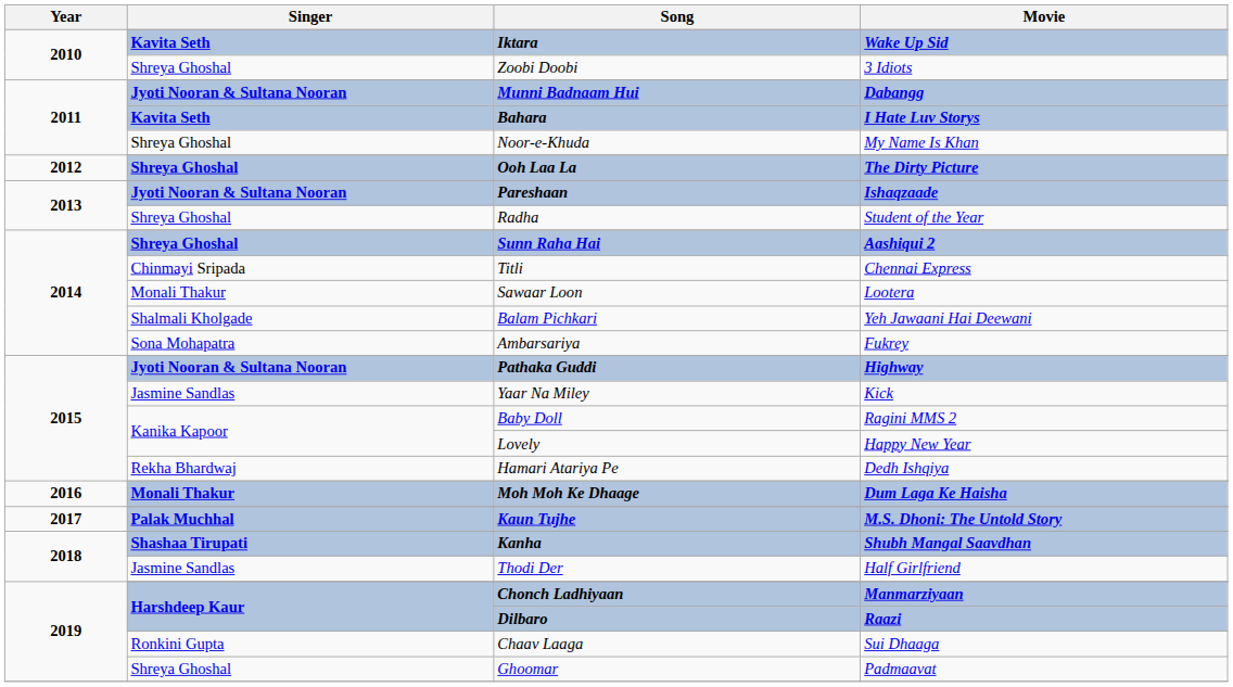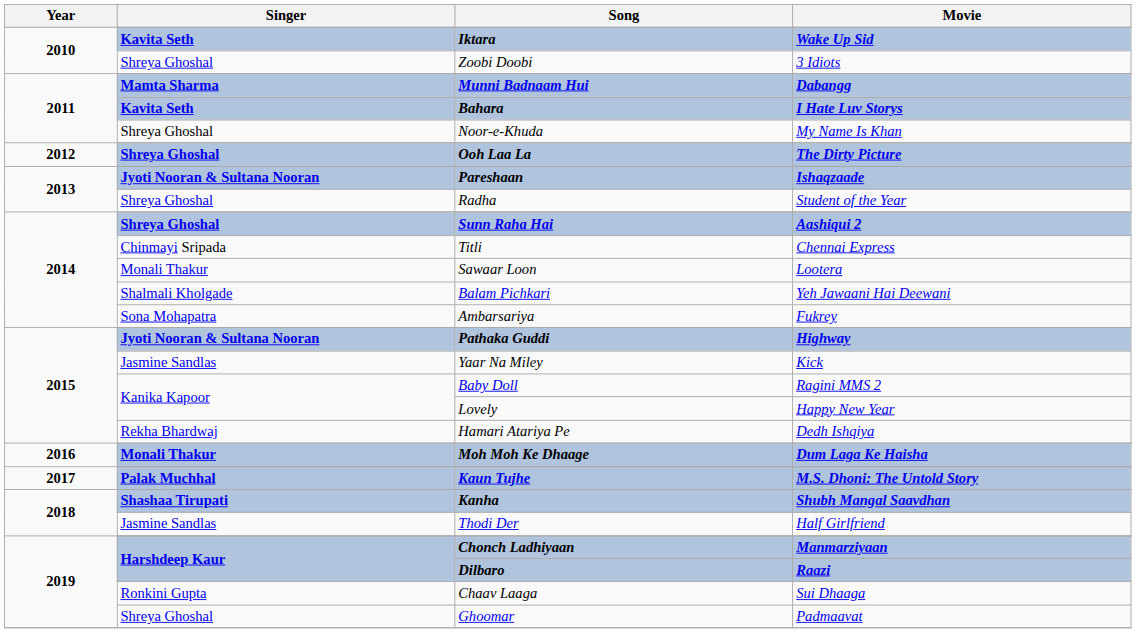Munni Badnaam Hui | Singer: Jyoti Nooran & Sultana Nooran -> Mamta Sharma
